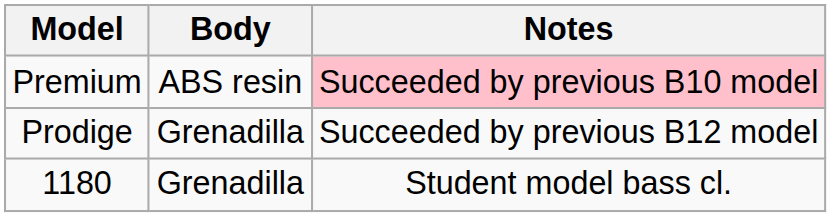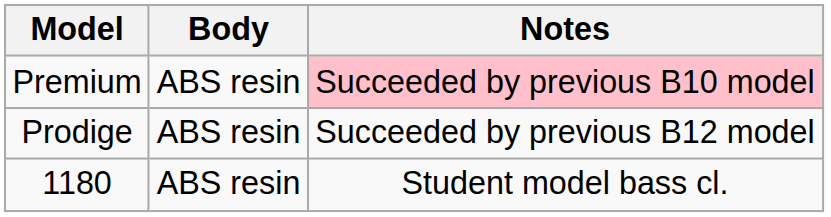Prodige | Body: Grenadilla -> ABS resin
1180 | Body: Grenadilla -> ABS resin
